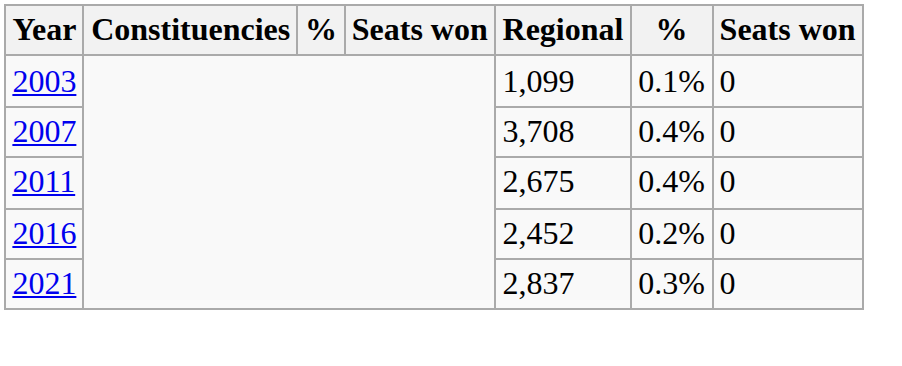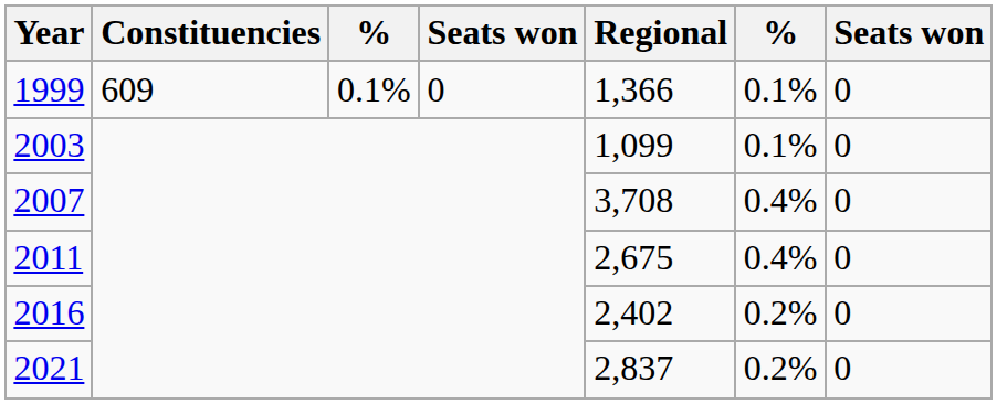+ row: 1999 | 609 | 0.1% | 0 | 1,366 | 0.1% | 0
2016 | Regional: 2,452 -> 2,402
2021 | column 6: 0.3% -> 0.2%
